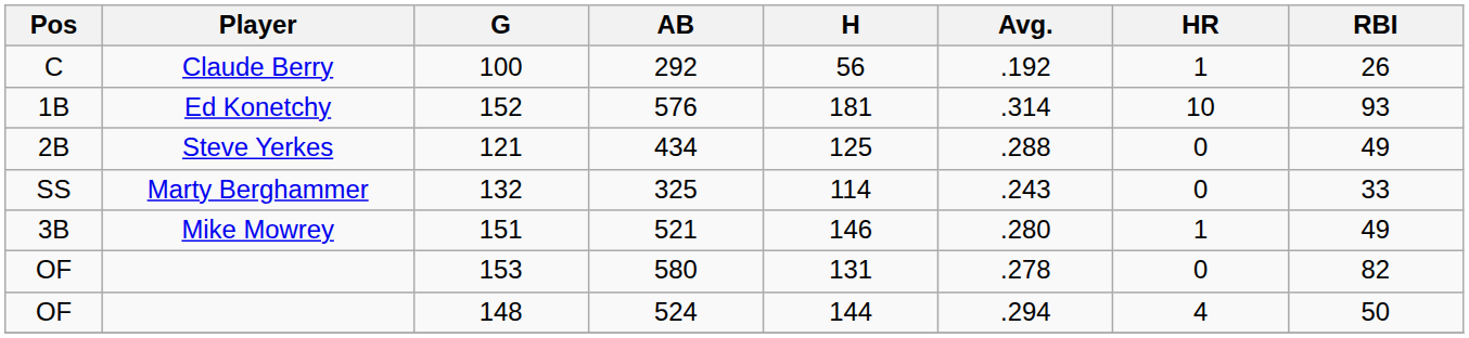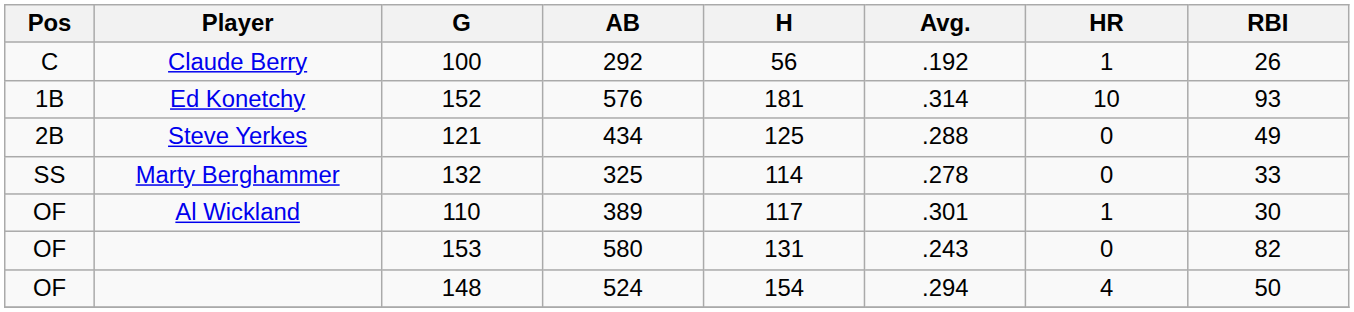132 | Avg.: .243 -> .278
- row: 3B | Mike Mowrey | 151 | 521 | 146 | .280 | 1 | 49
+ row: OF | Al Wickland | 110 | 389 | 117 | .301 | 1 | 30
153 | Avg.: .278 -> .243
148 | H: 144 -> 154
